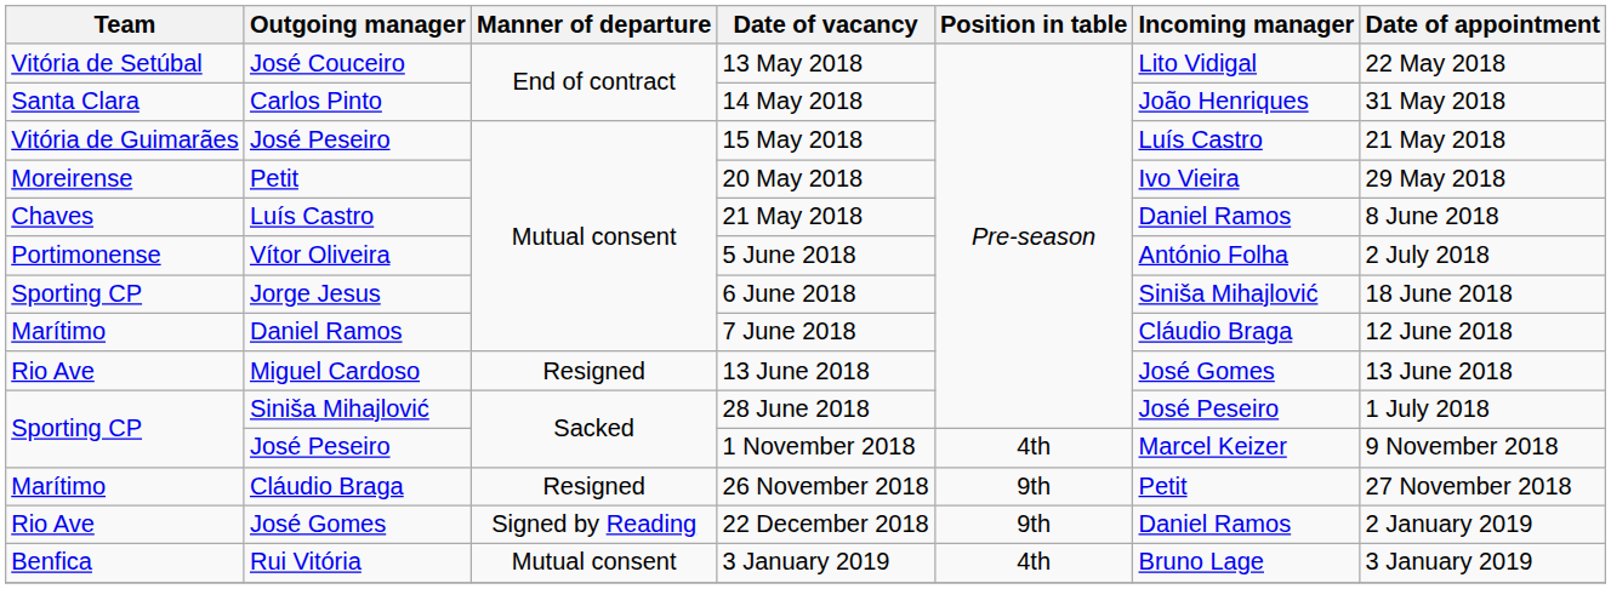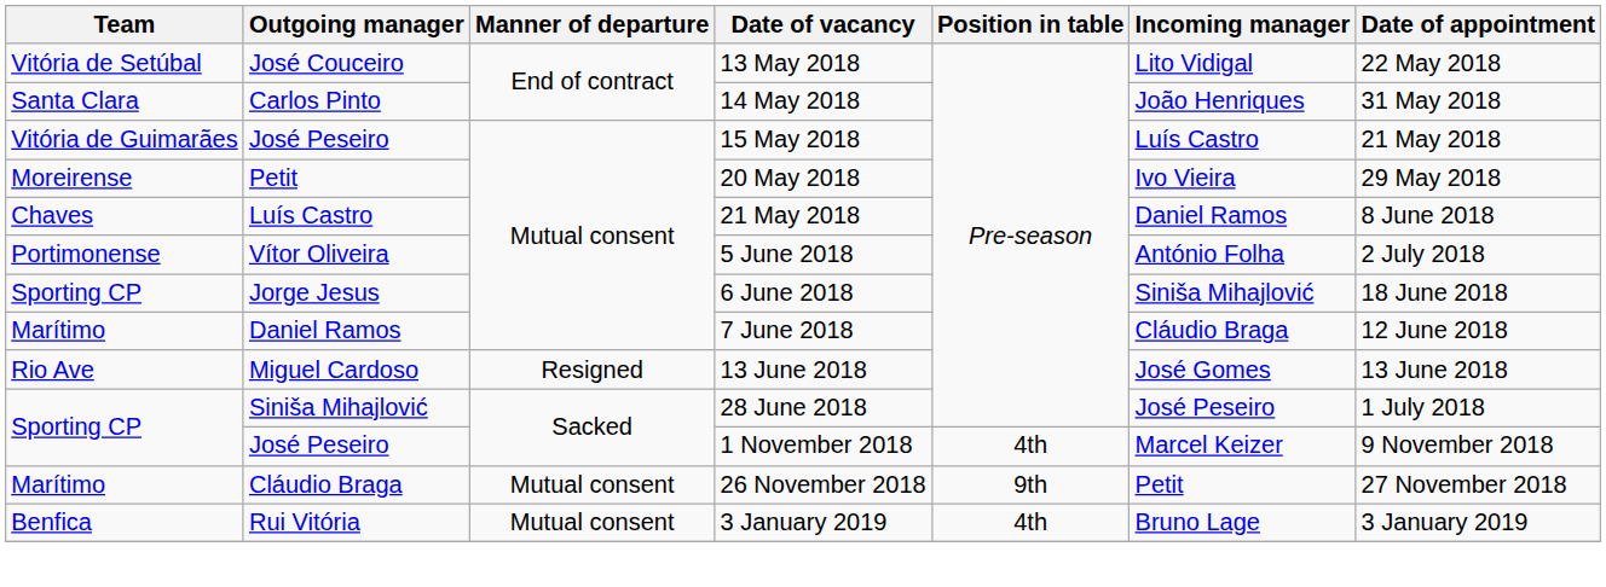26 November 2018 | Manner of departure: Resigned -> Mutual consent
- row: Rio Ave | José Gomes | Signed by Reading | 22 December 2018 | 9th | Daniel Ramos | 2 January 2019
